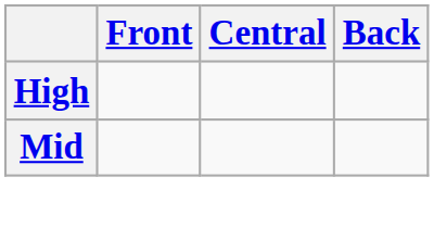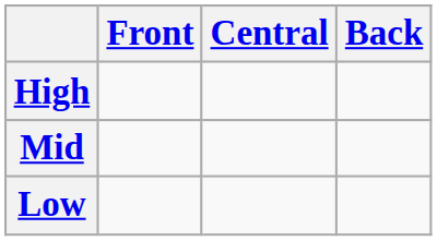+ row: Low
